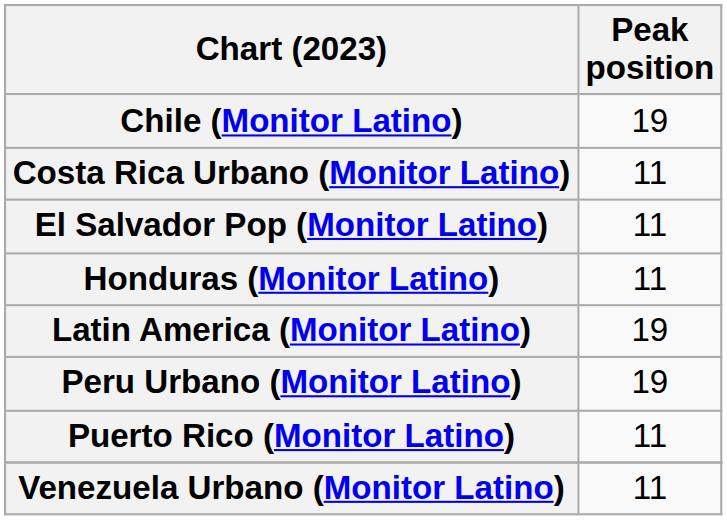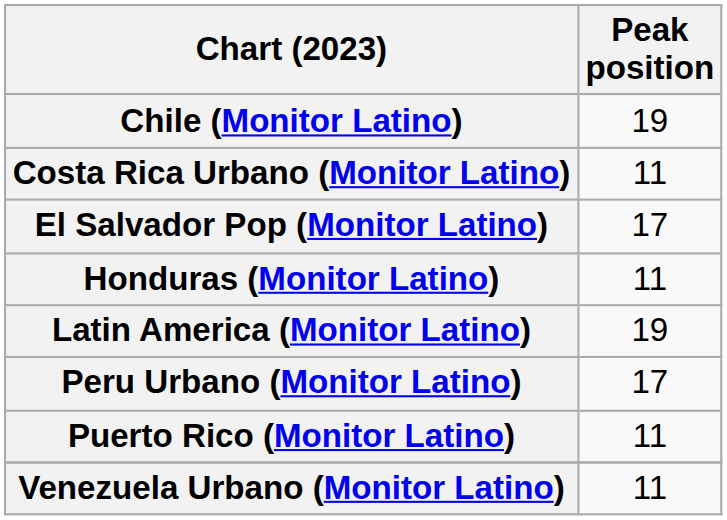El Salvador Pop (Monitor Latino) | Peak position: 11 -> 17
Peru Urbano (Monitor Latino) | Peak position: 19 -> 17
